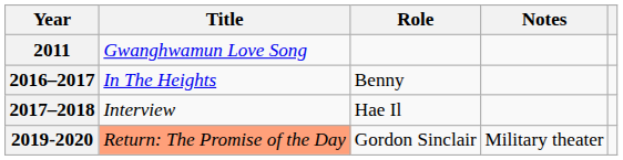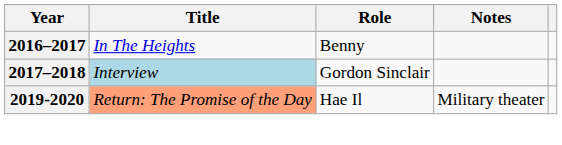- row: 2011 | Gwanghwamun Love Song
2017–2018 | Title: no background -> lightblue background
2017–2018 | Role: Hae Il -> Gordon Sinclair
2019-2020 | Role: Gordon Sinclair -> Hae Il
